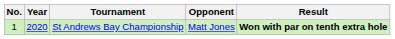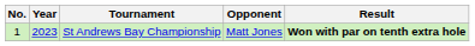St Andrews Bay Championship | Year: 2020 -> 2023
